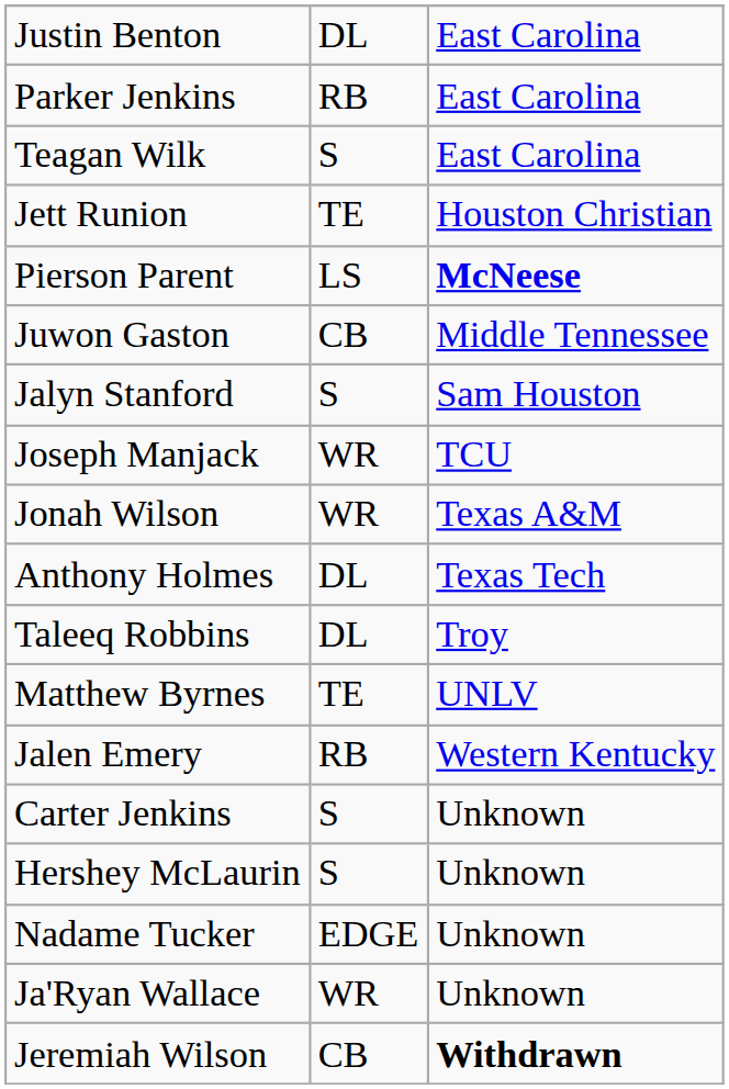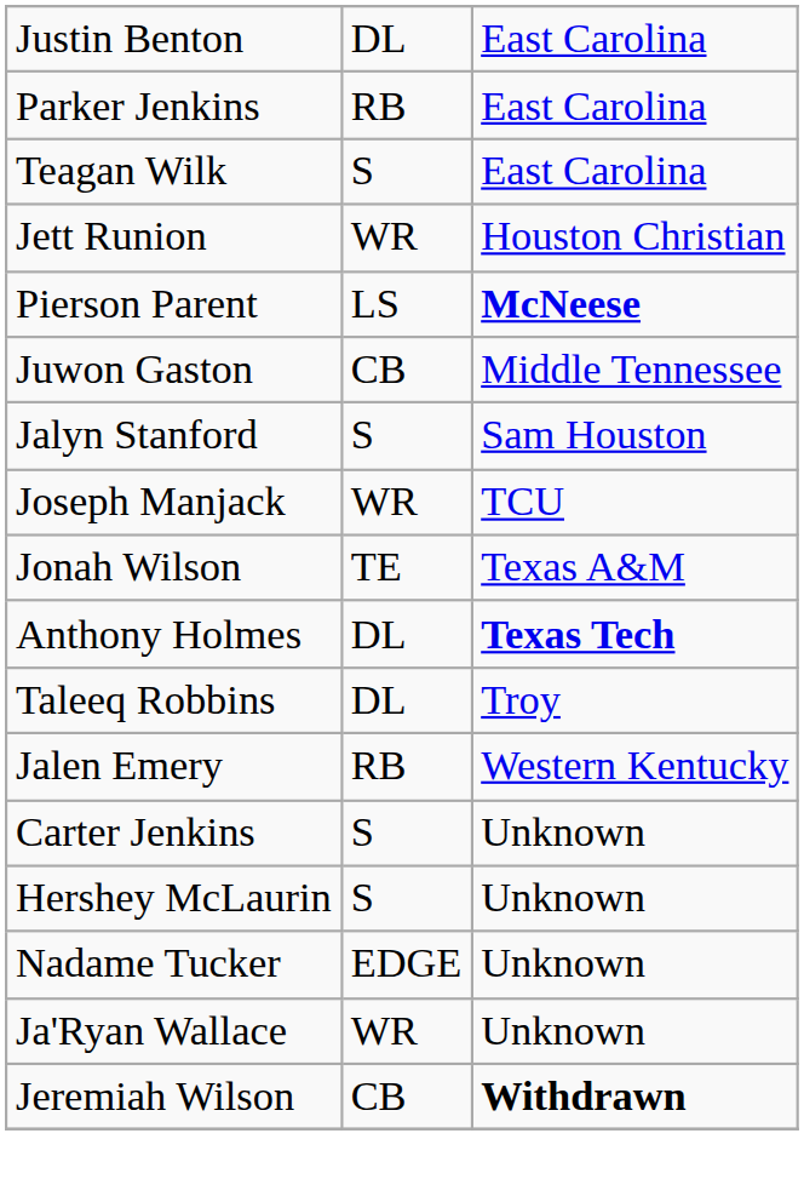Jett Runion | column 2: TE -> WR
Jonah Wilson | column 2: WR -> TE
Anthony Holmes | column 3: normal -> bold
- row: Matthew Byrnes | TE | UNLV
